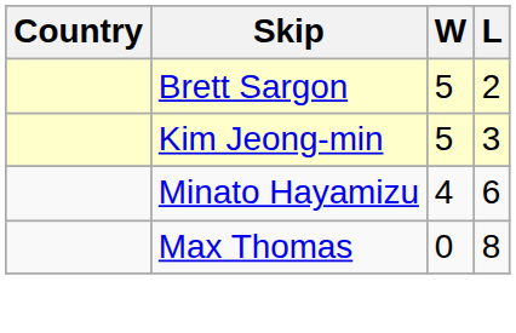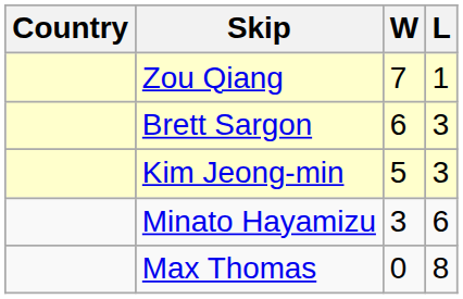+ row: Zou Qiang | 7 | 1
Brett Sargon | W: 5 -> 6
Brett Sargon | L: 2 -> 3
Minato Hayamizu | W: 4 -> 3
